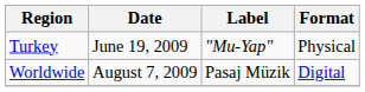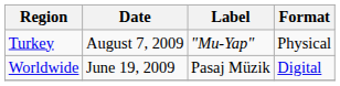Turkey | Date: June 19, 2009 -> August 7, 2009
Worldwide | Date: August 7, 2009 -> June 19, 2009
